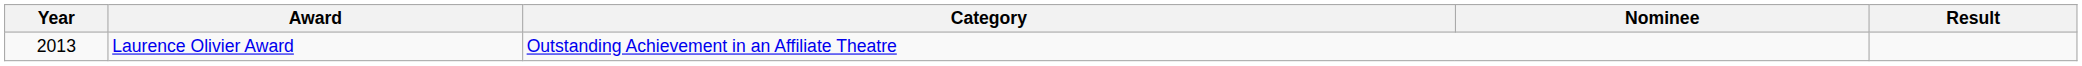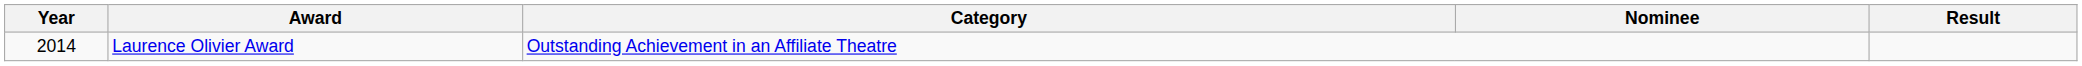Laurence Olivier Award | Year: 2013 -> 2014
